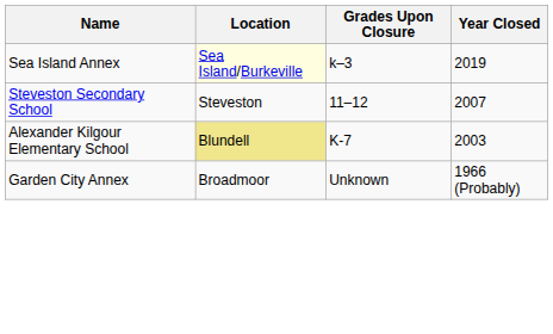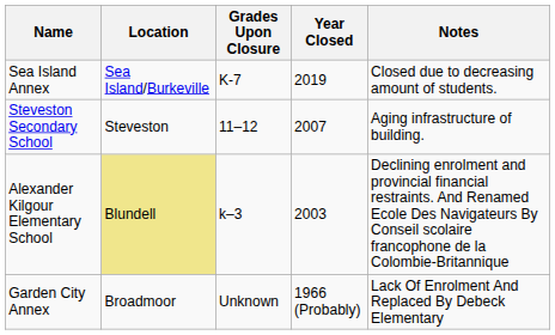+ column: Notes | Closed due to decreasing amount of students. | Aging infrastructure of building. | Declining enrolment and provincial financial restraints. And Renamed Ecole Des Navigateurs By Conseil scolaire francophone de la Colombie-Britannique | Lack Of Enrolment And Replaced By Debeck Elementary
Sea Island Annex | Location: lightyellow background -> no background
Sea Island Annex | Grades Upon Closure: k–3 -> K-7
Alexander Kilgour Elementary School | Grades Upon Closure: K-7 -> k–3
